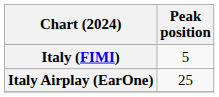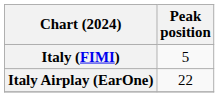Italy Airplay (EarOne) | Peak position: 25 -> 22
